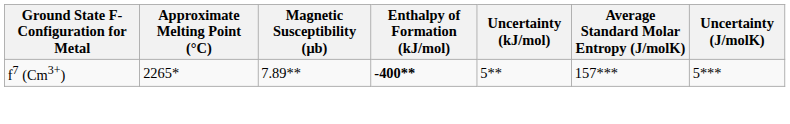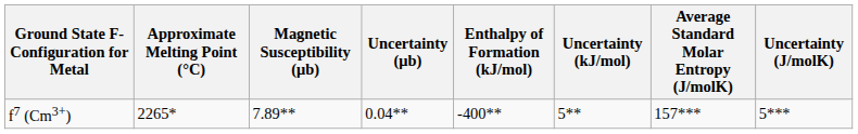+ column: Uncertainty (μb) | 0.04**
f7 (Cm3+) | Enthalpy of Formation (kJ/mol): bold -> normal
